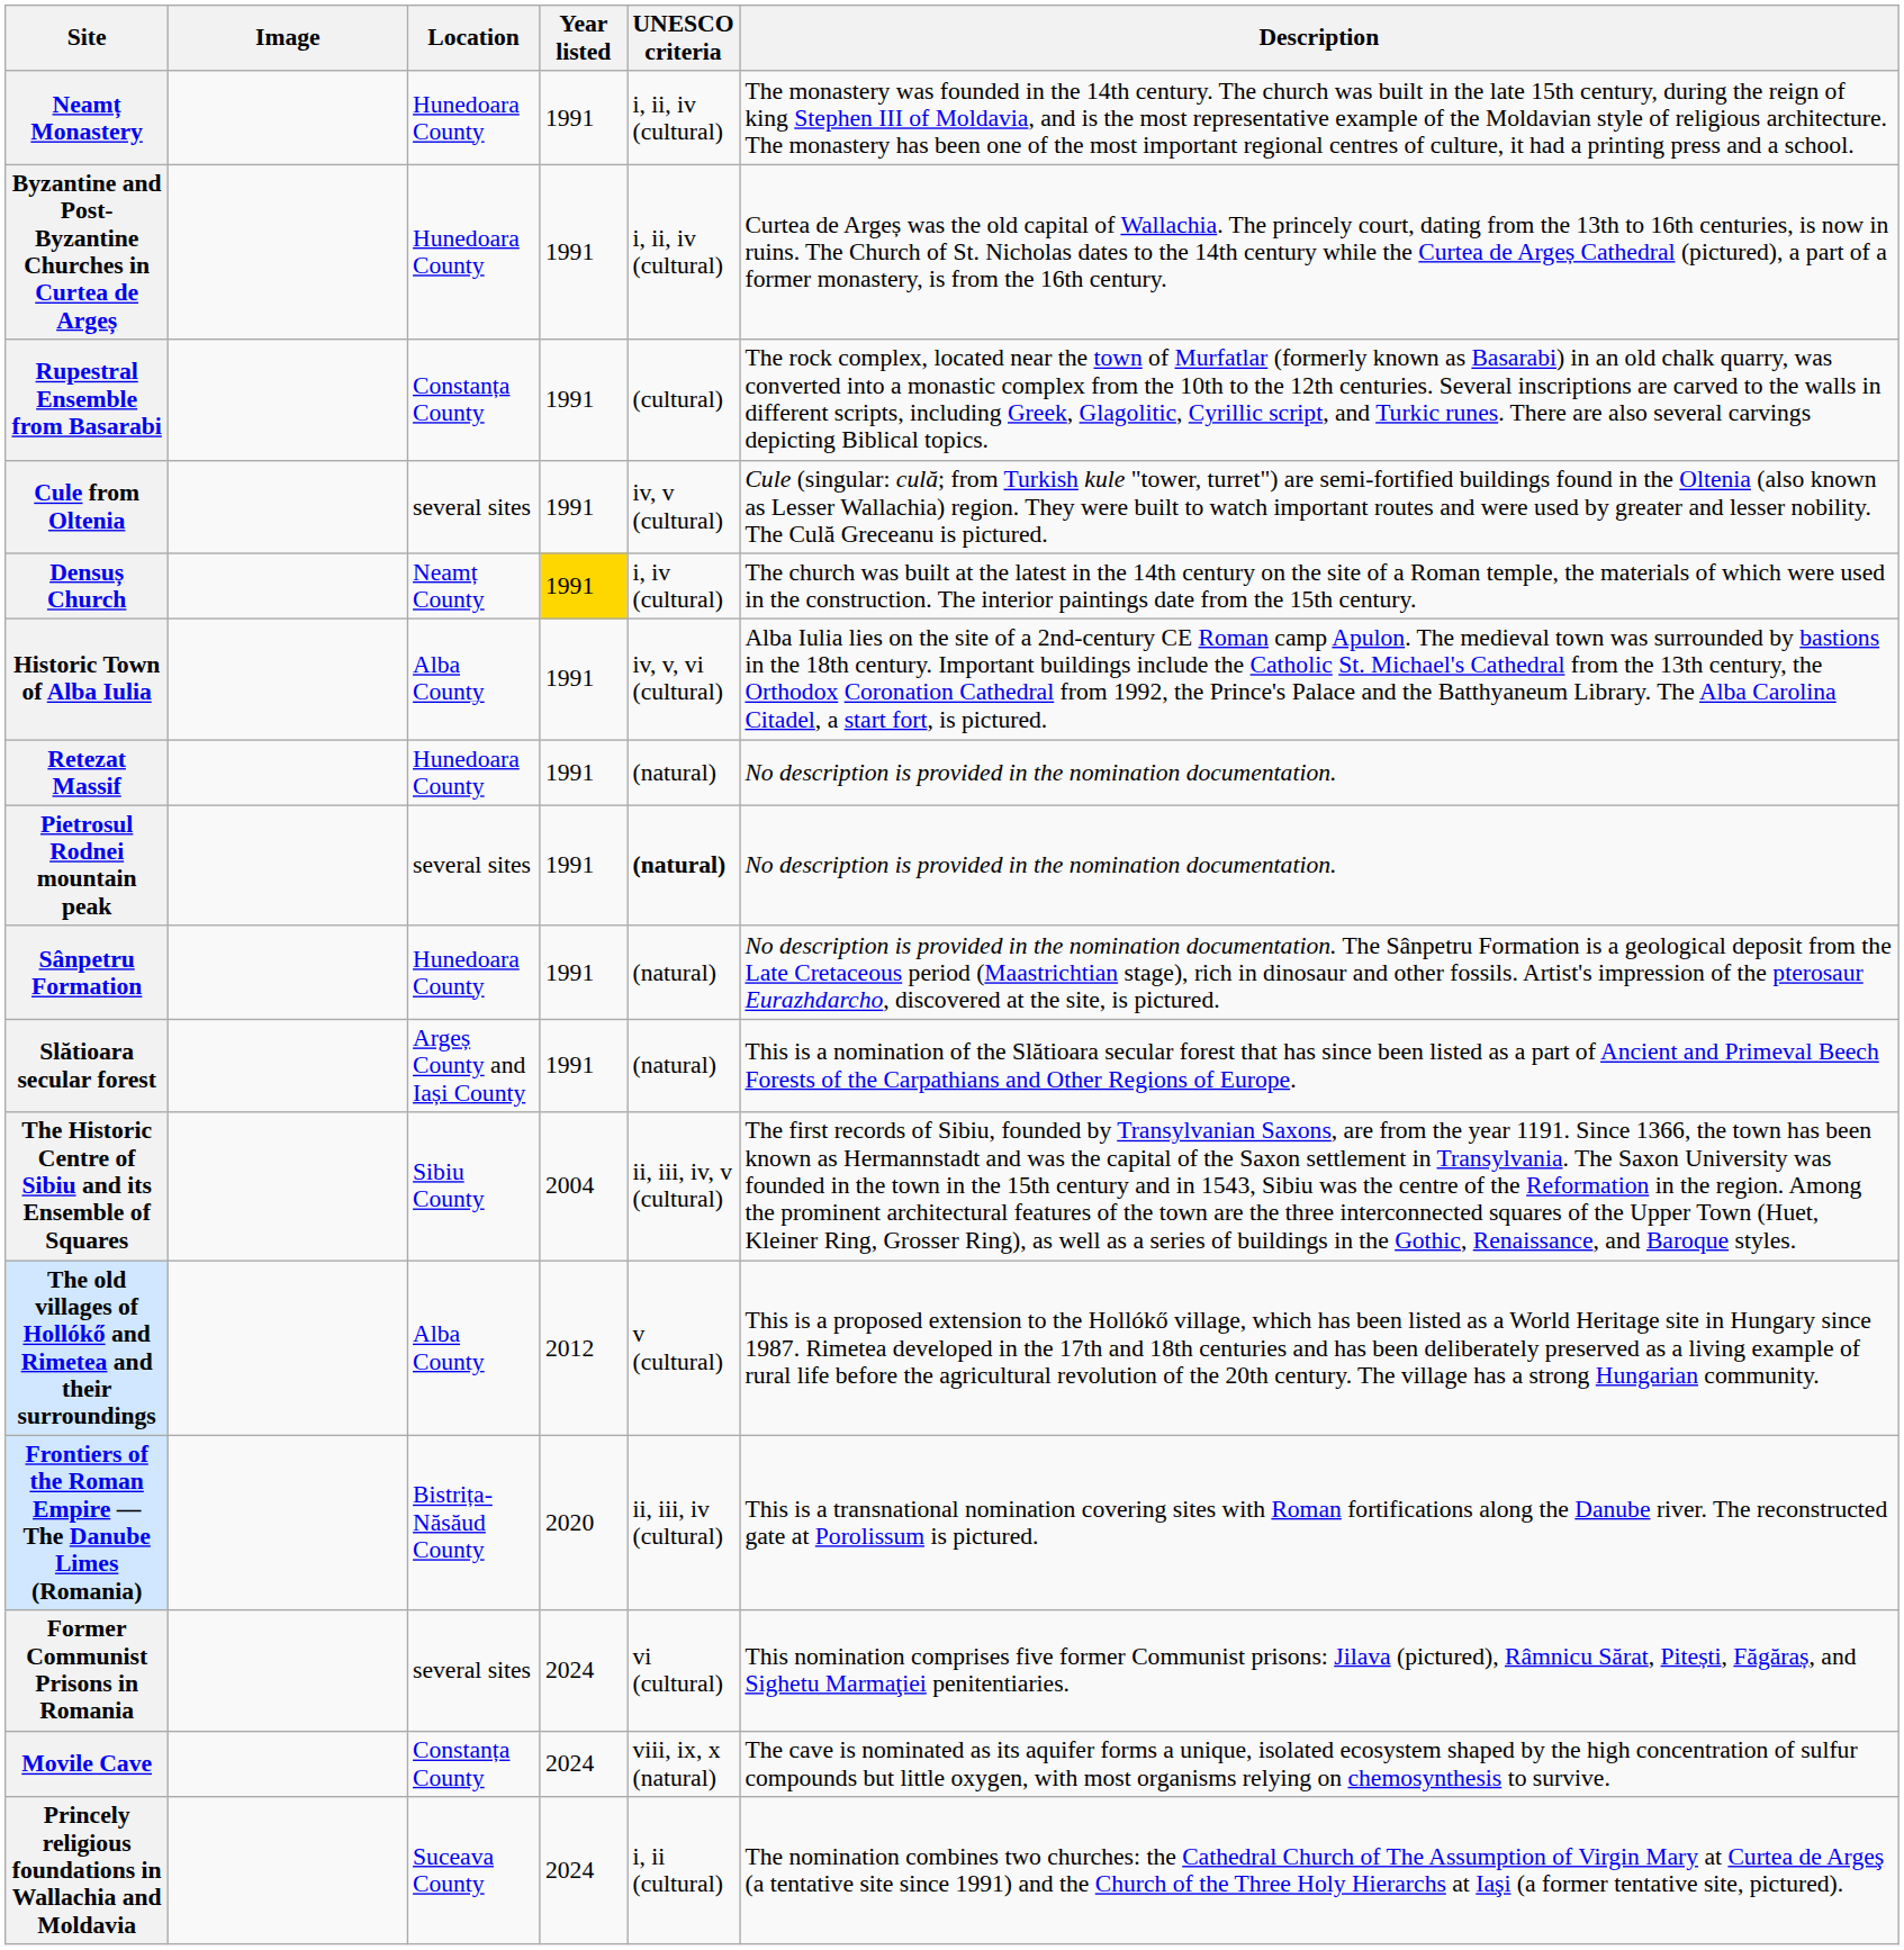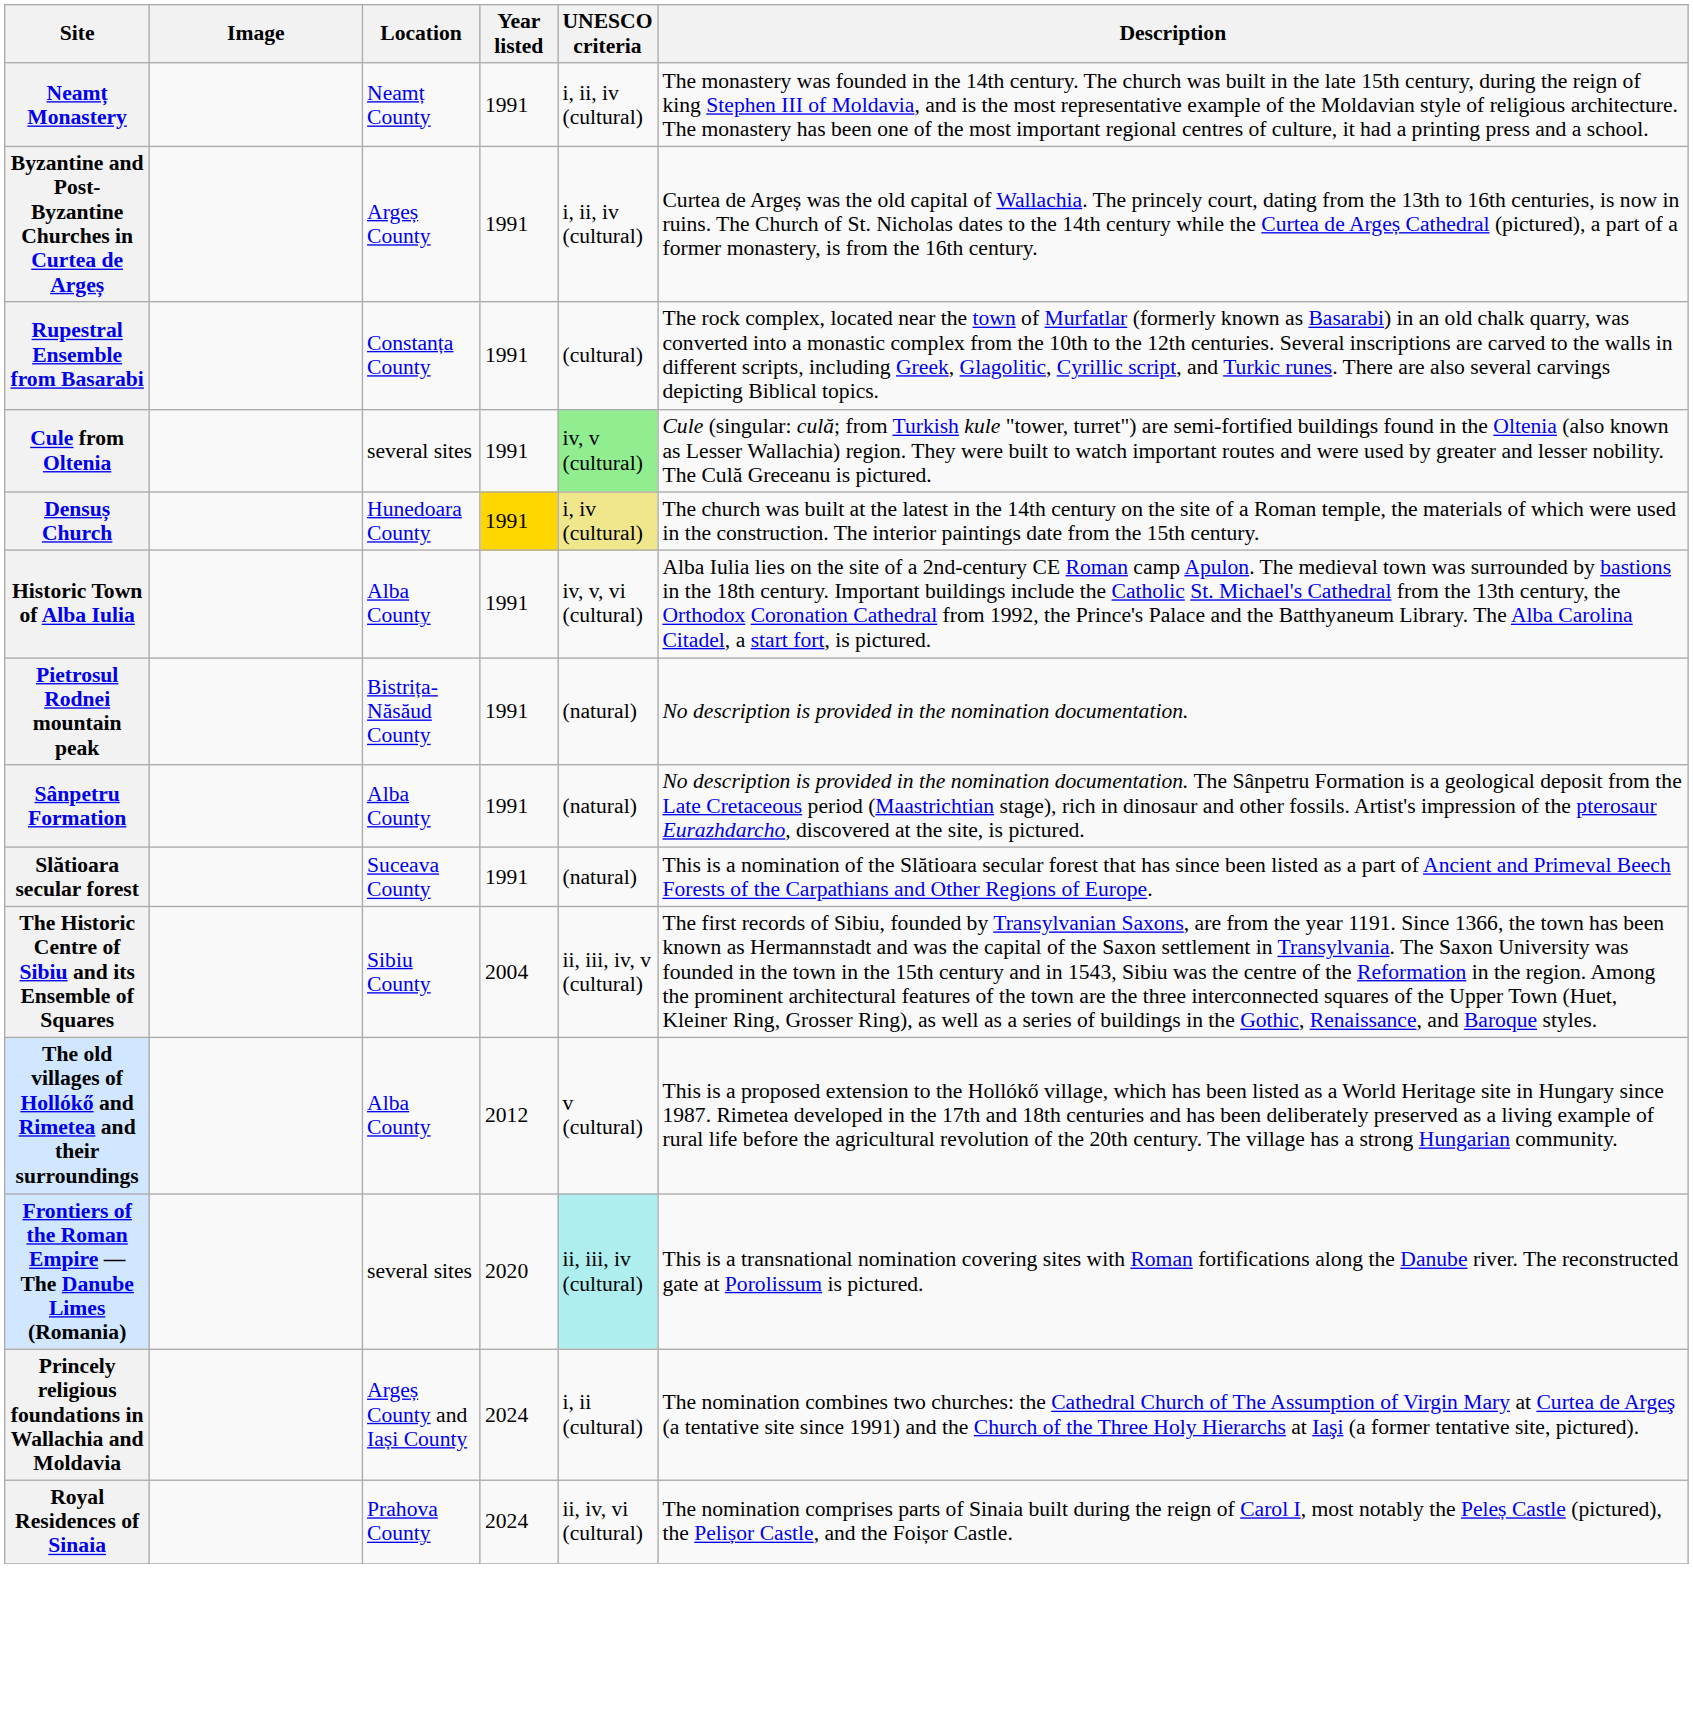Neamț Monastery | Location: Hunedoara County -> Neamț County
Byzantine and Post-Byzantine Churches in Curtea de Argeș | Location: Hunedoara County -> Argeș County
Cule from Oltenia | UNESCO criteria: no background -> lightgreen background
Densuș Church | Location: Neamț County -> Hunedoara County
Densuș Church | UNESCO criteria: no background -> khaki background
- row: Retezat Massif | Hunedoara County | 1991 | (natural) | No description is provided in the nomination documentation.
Pietrosul Rodnei mountain peak | Location: several sites -> Bistrița-Năsăud County
Pietrosul Rodnei mountain peak | UNESCO criteria: bold -> normal
Sânpetru Formation | Location: Hunedoara County -> Alba County
Slătioara secular forest | Location: Argeș County and Iași County -> Suceava County
Frontiers of the Roman Empire — The Danube Limes (Romania) | Location: Bistrița-Năsăud County -> several sites
Frontiers of the Roman Empire — The Danube Limes (Romania) | UNESCO criteria: no background -> paleturquoise background
- row: Former Communist Prisons in Romania | several sites | 2024 | vi (cultural) | This nomination comprises five former Communist prisons: Jilava (pictured), Râmnicu Sărat, Pitești, Făgăraș, and Sighetu Marmaţiei penitentiaries.
- row: Movile Cave | Constanța County | 2024 | viii, ix, x (natural) | The cave is nominated as its aquifer forms a unique, isolated ecosystem shaped by the high concentration of sulfur compounds but little oxygen, with most organisms relying on chemosynthesis to survive.
Princely religious foundations in Wallachia and Moldavia | Location: Suceava County -> Argeș County and Iași County
+ row: Royal Residences of Sinaia | Prahova County | 2024 | ii, iv, vi (cultural) | The nomination comprises parts of Sinaia built during the reign of Carol I, most notably the Peleș Castle (pictured), the Pelișor Castle, and the Foișor Castle.
